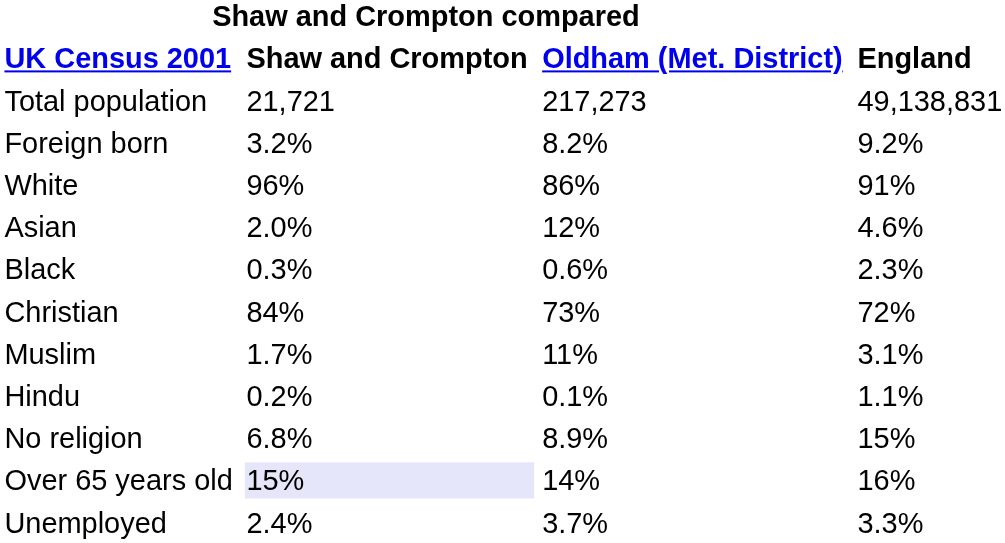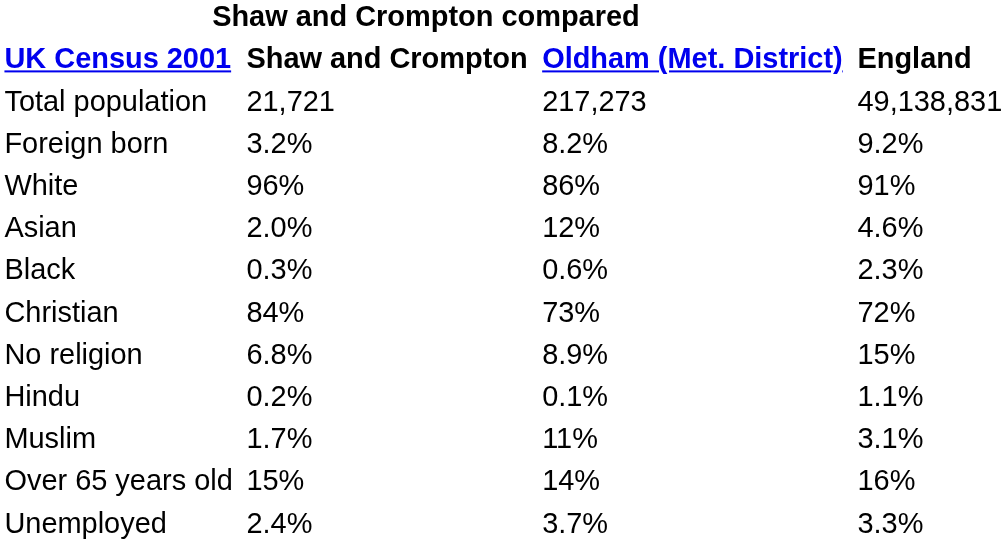rows swapped: Muslim <-> No religion
Over 65 years old | Shaw and Crompton compared / Shaw and Crompton: lavender background -> no background
